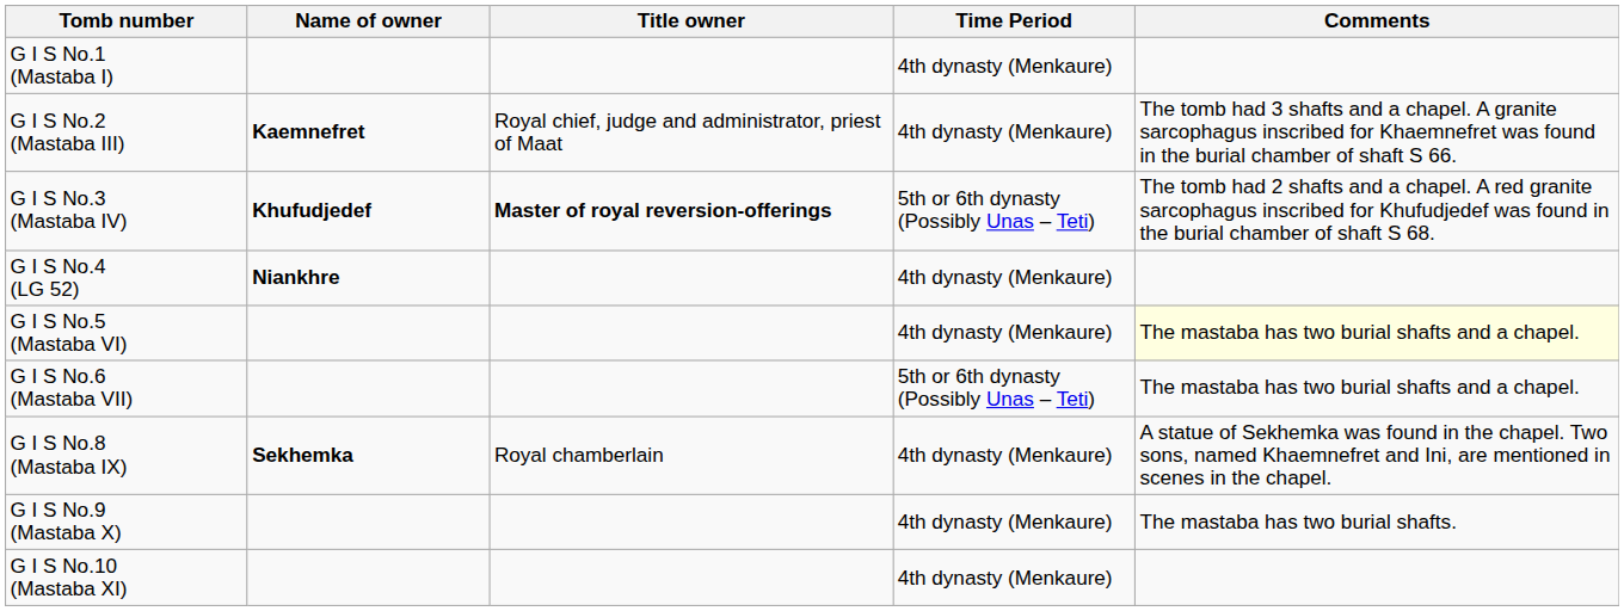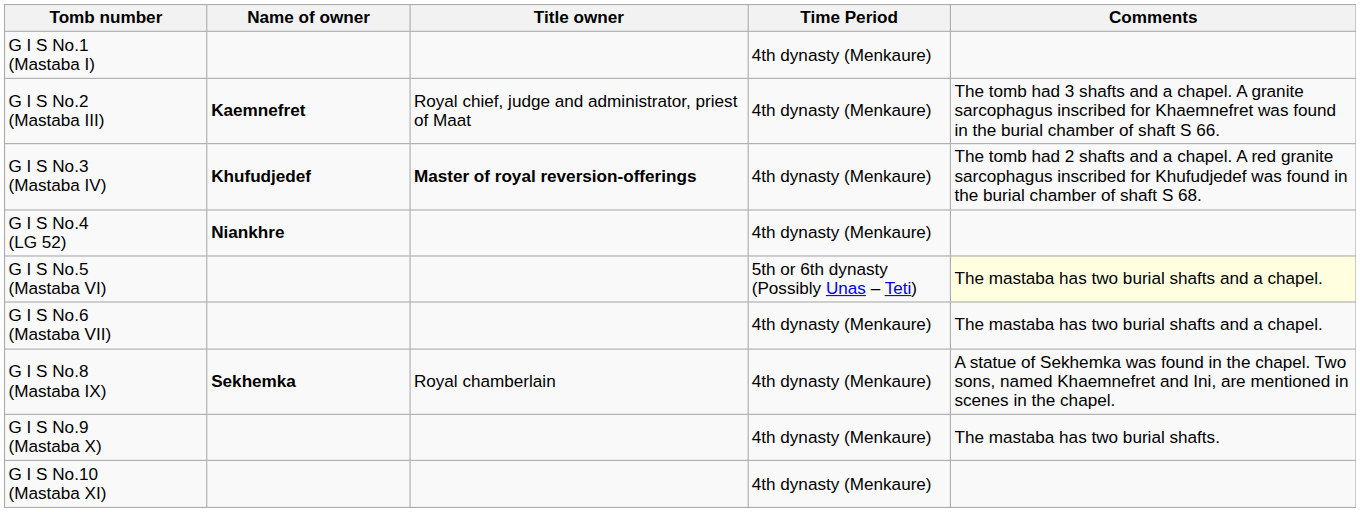G I S No.3 (Mastaba IV) | Time Period: 5th or 6th dynasty (Possibly Unas – Teti) -> 4th dynasty (Menkaure)
G I S No.5 (Mastaba VI) | Time Period: 4th dynasty (Menkaure) -> 5th or 6th dynasty (Possibly Unas – Teti)
G I S No.6 (Mastaba VII) | Time Period: 5th or 6th dynasty (Possibly Unas – Teti) -> 4th dynasty (Menkaure)
